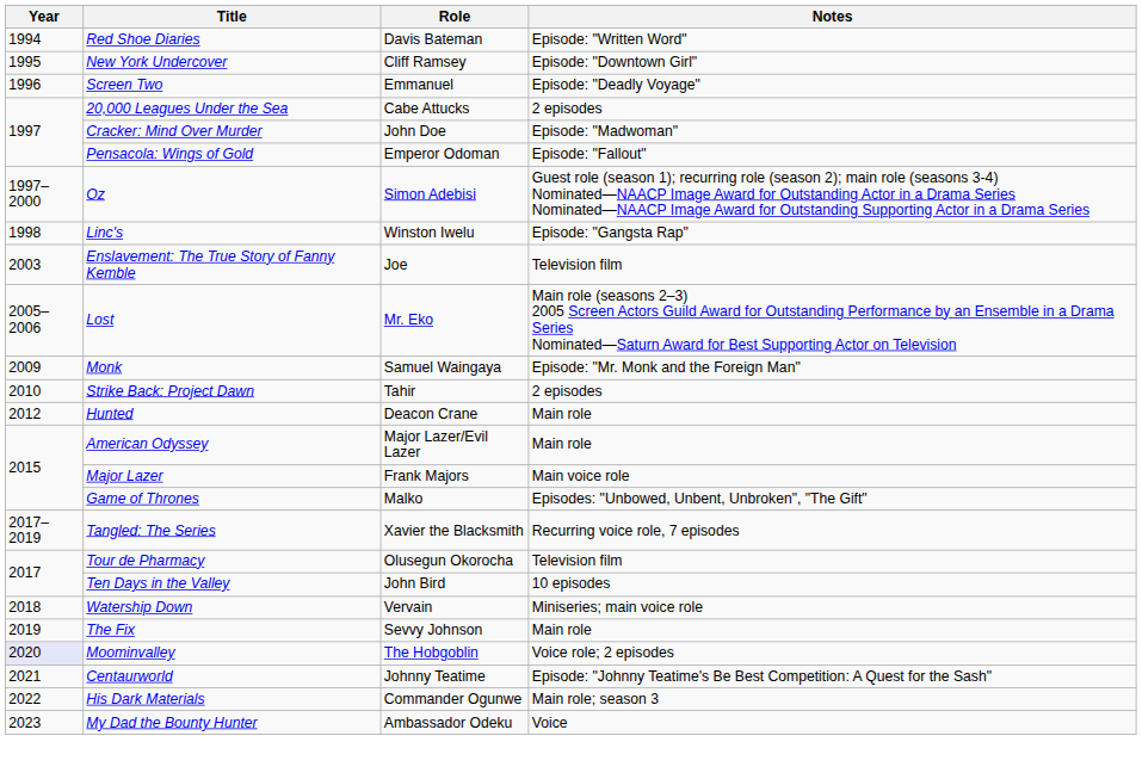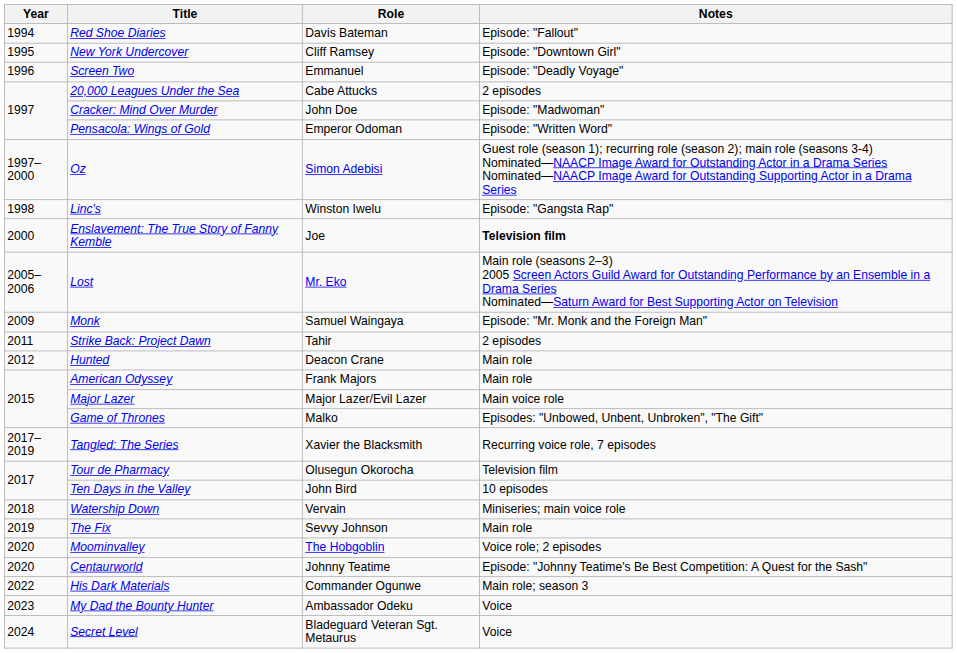Red Shoe Diaries | Notes: Episode: "Written Word" -> Episode: "Fallout"
Pensacola: Wings of Gold | Notes: Episode: "Fallout" -> Episode: "Written Word"
Enslavement: The True Story of Fanny Kemble | Year: 2003 -> 2000
Enslavement: The True Story of Fanny Kemble | Notes: normal -> bold
Strike Back: Project Dawn | Year: 2010 -> 2011
American Odyssey | Role: Major Lazer/Evil Lazer -> Frank Majors
Major Lazer | Role: Frank Majors -> Major Lazer/Evil Lazer
Moominvalley | Year: lavender background -> no background
Centaurworld | Year: 2021 -> 2020
+ row: 2024 | Secret Level | Bladeguard Veteran Sgt. Metaurus | Voice
